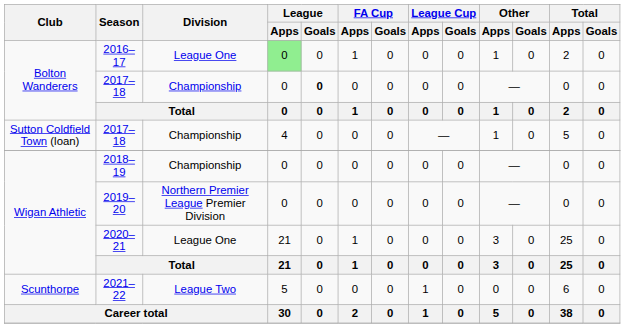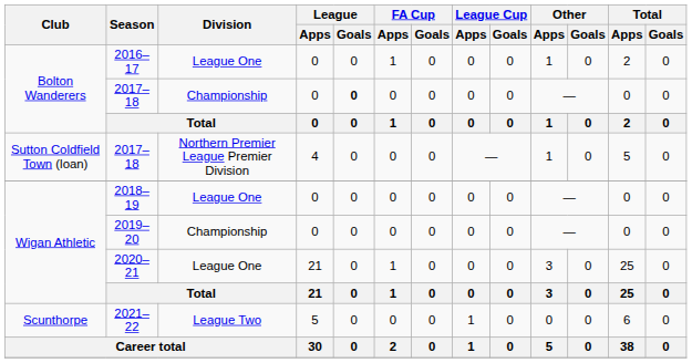2016–17 | League / Apps: lightgreen background -> no background
Sutton Coldfield Town (loan) / 2017–18 | Division: Championship -> Northern Premier League Premier Division
2018–19 | Division: Championship -> League One
2019–20 | Division: Northern Premier League Premier Division -> Championship
